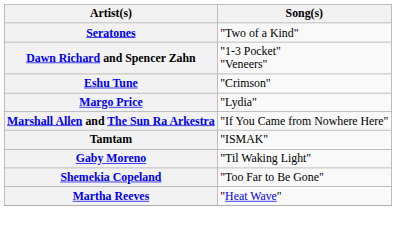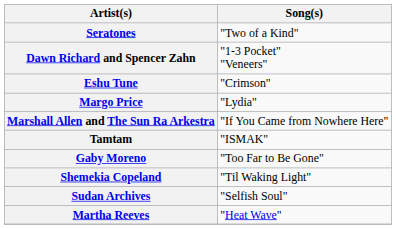Gaby Moreno | Song(s): "Til Waking Light" -> "Too Far to Be Gone"
Shemekia Copeland | Song(s): "Too Far to Be Gone" -> "Til Waking Light"
+ row: Sudan Archives | "Selfish Soul"
